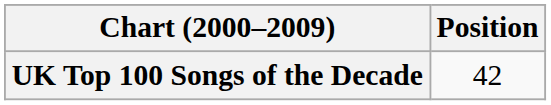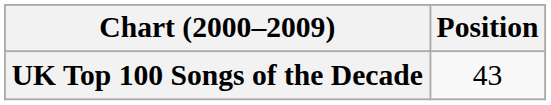UK Top 100 Songs of the Decade | Position: 42 -> 43
